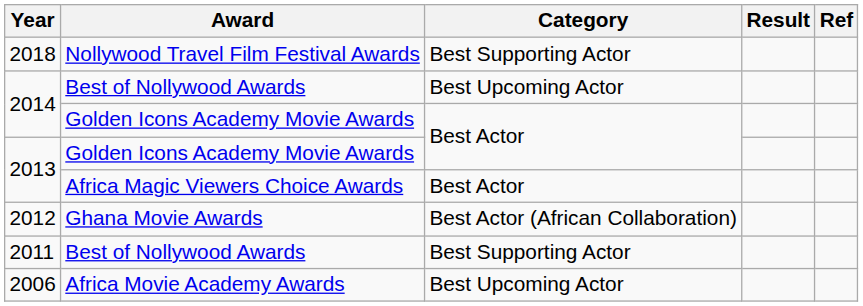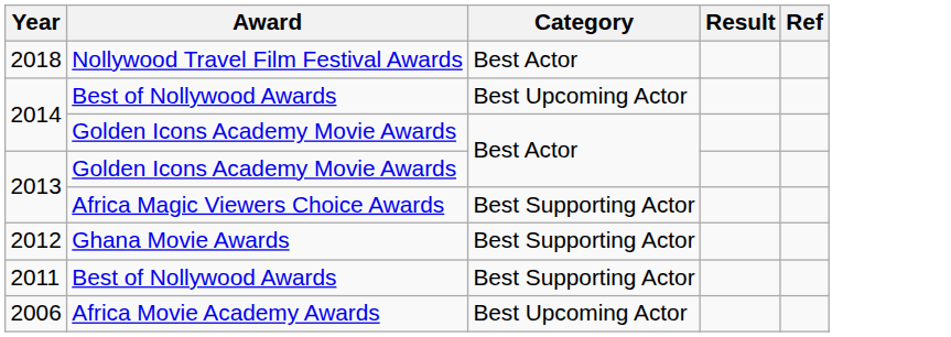2018 | Category: Best Supporting Actor -> Best Actor
2013 / Africa Magic Viewers Choice Awards | Category: Best Actor -> Best Supporting Actor
2012 | Category: Best Actor (African Collaboration) -> Best Supporting Actor
